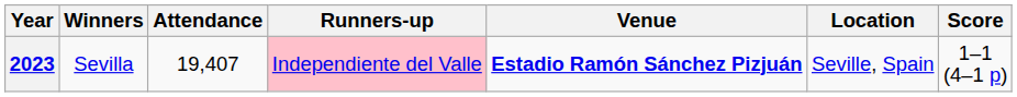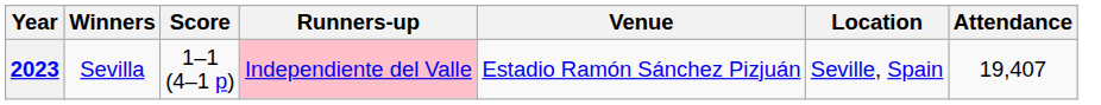columns swapped: Score <-> Attendance
2023 | Venue: bold -> normal
